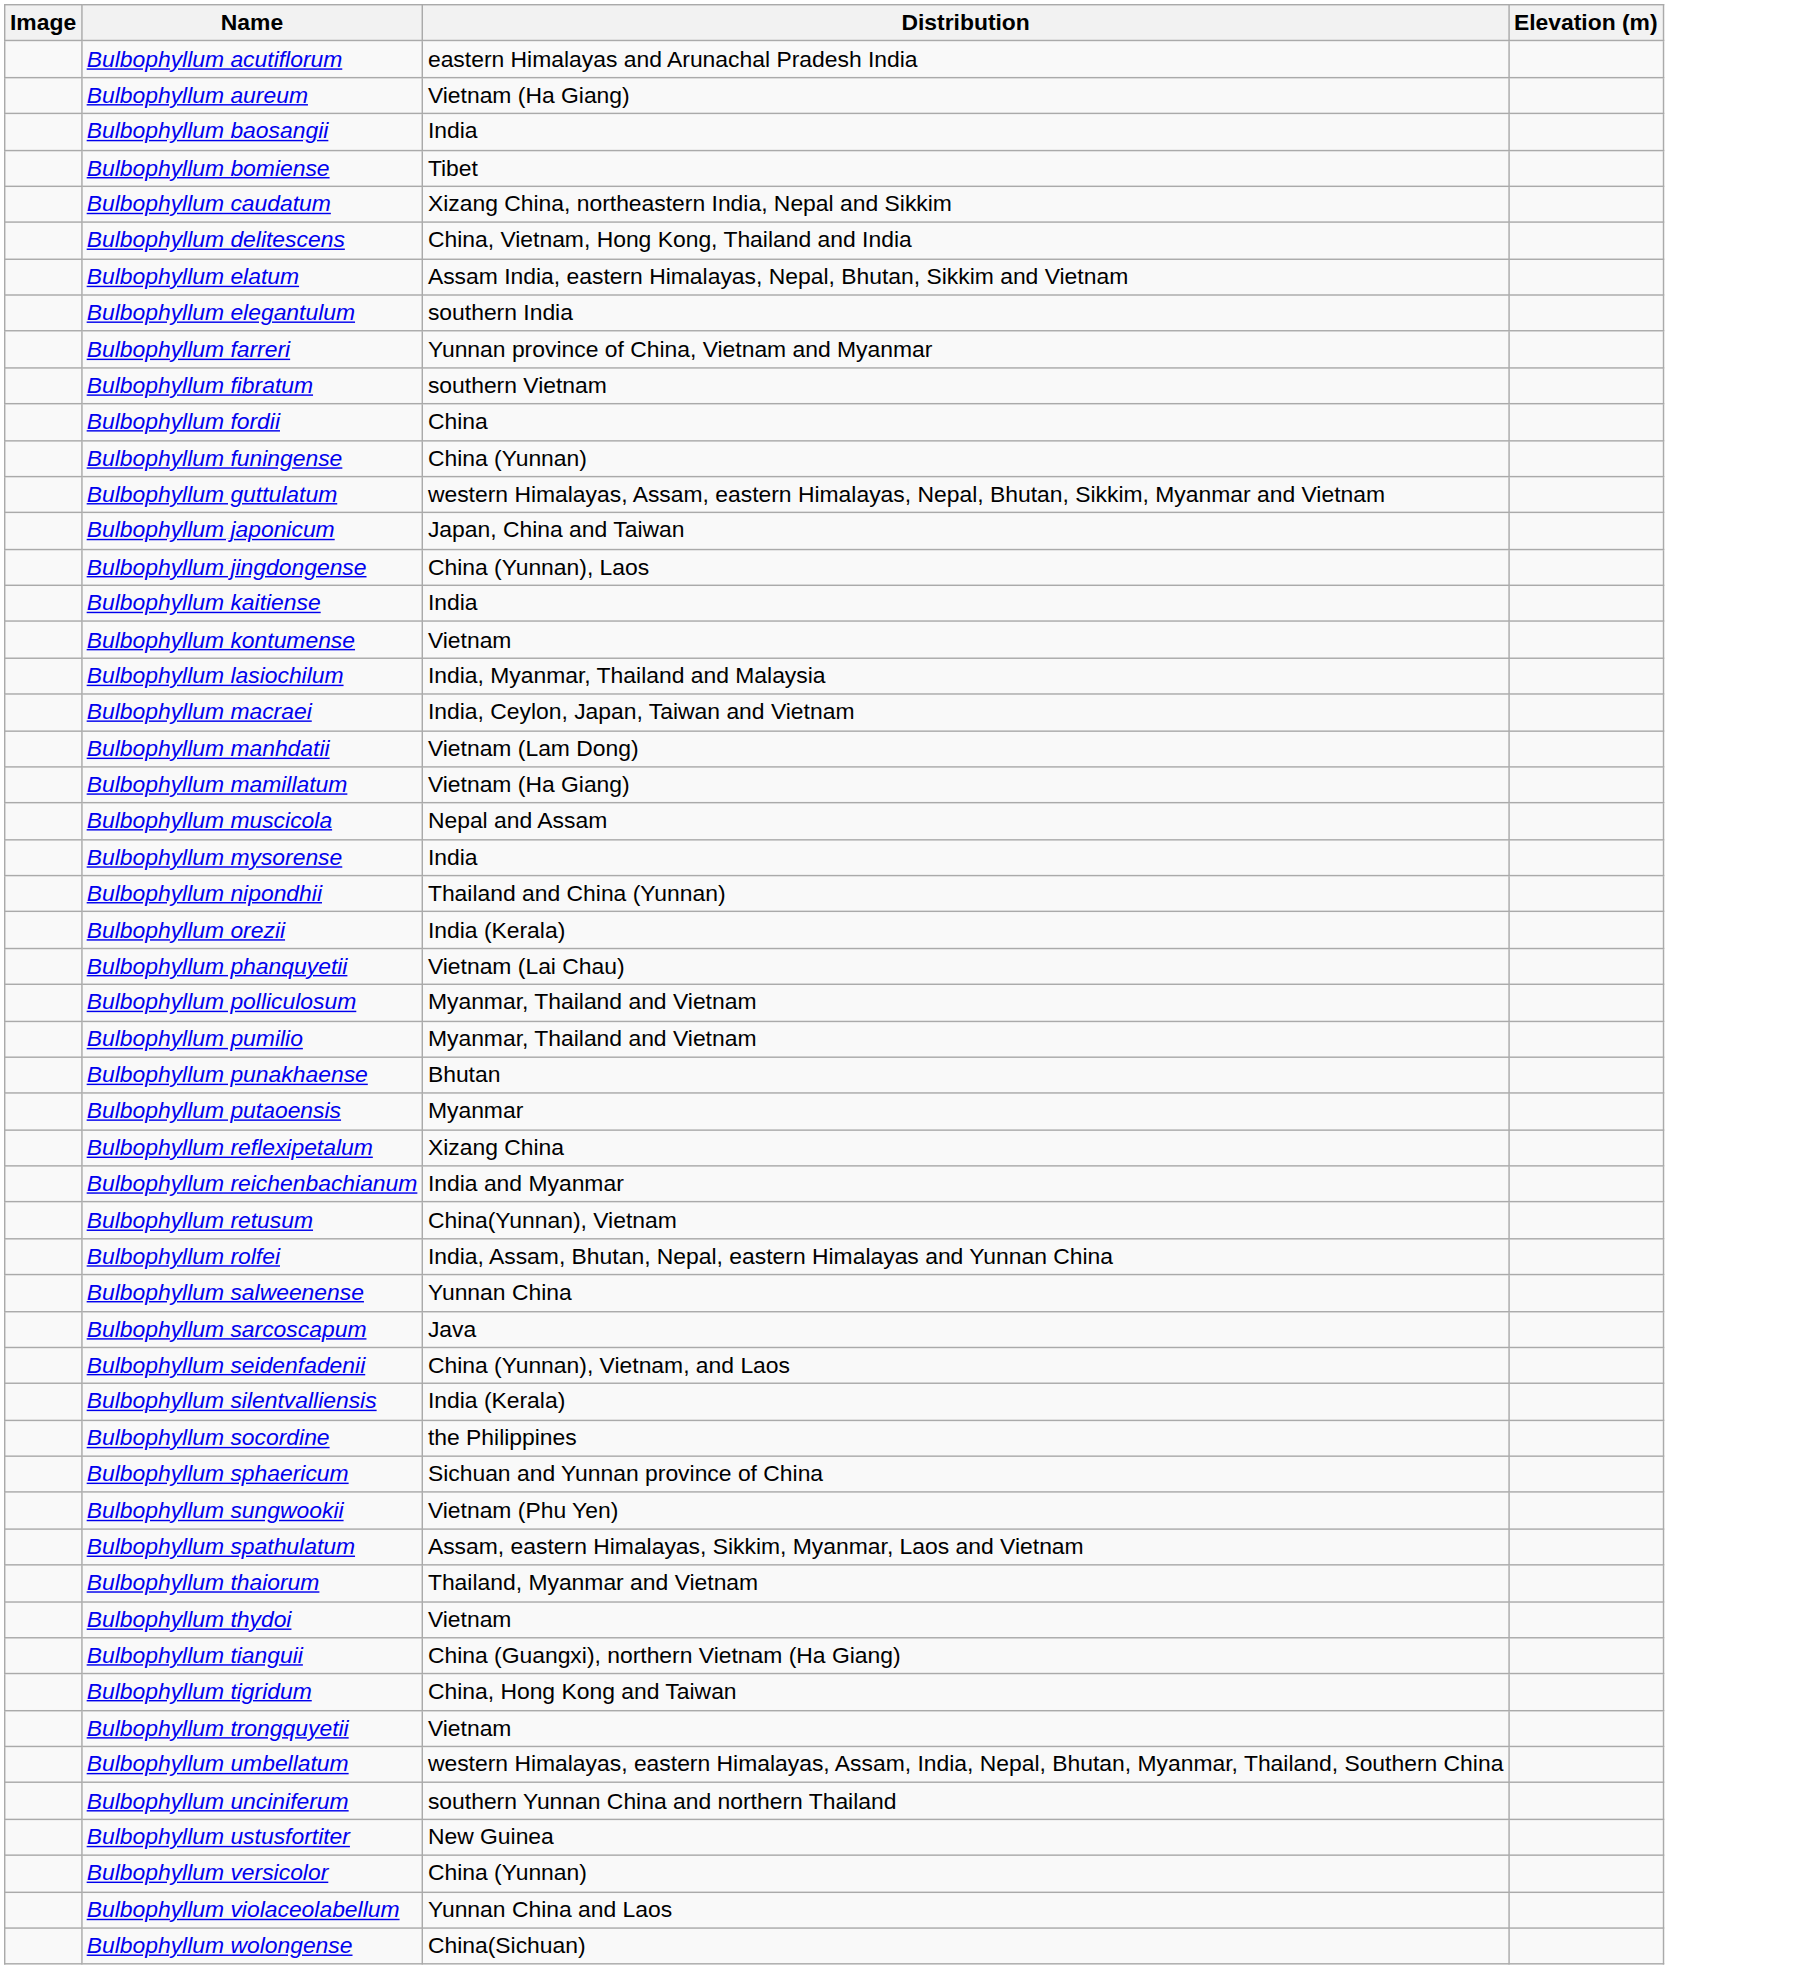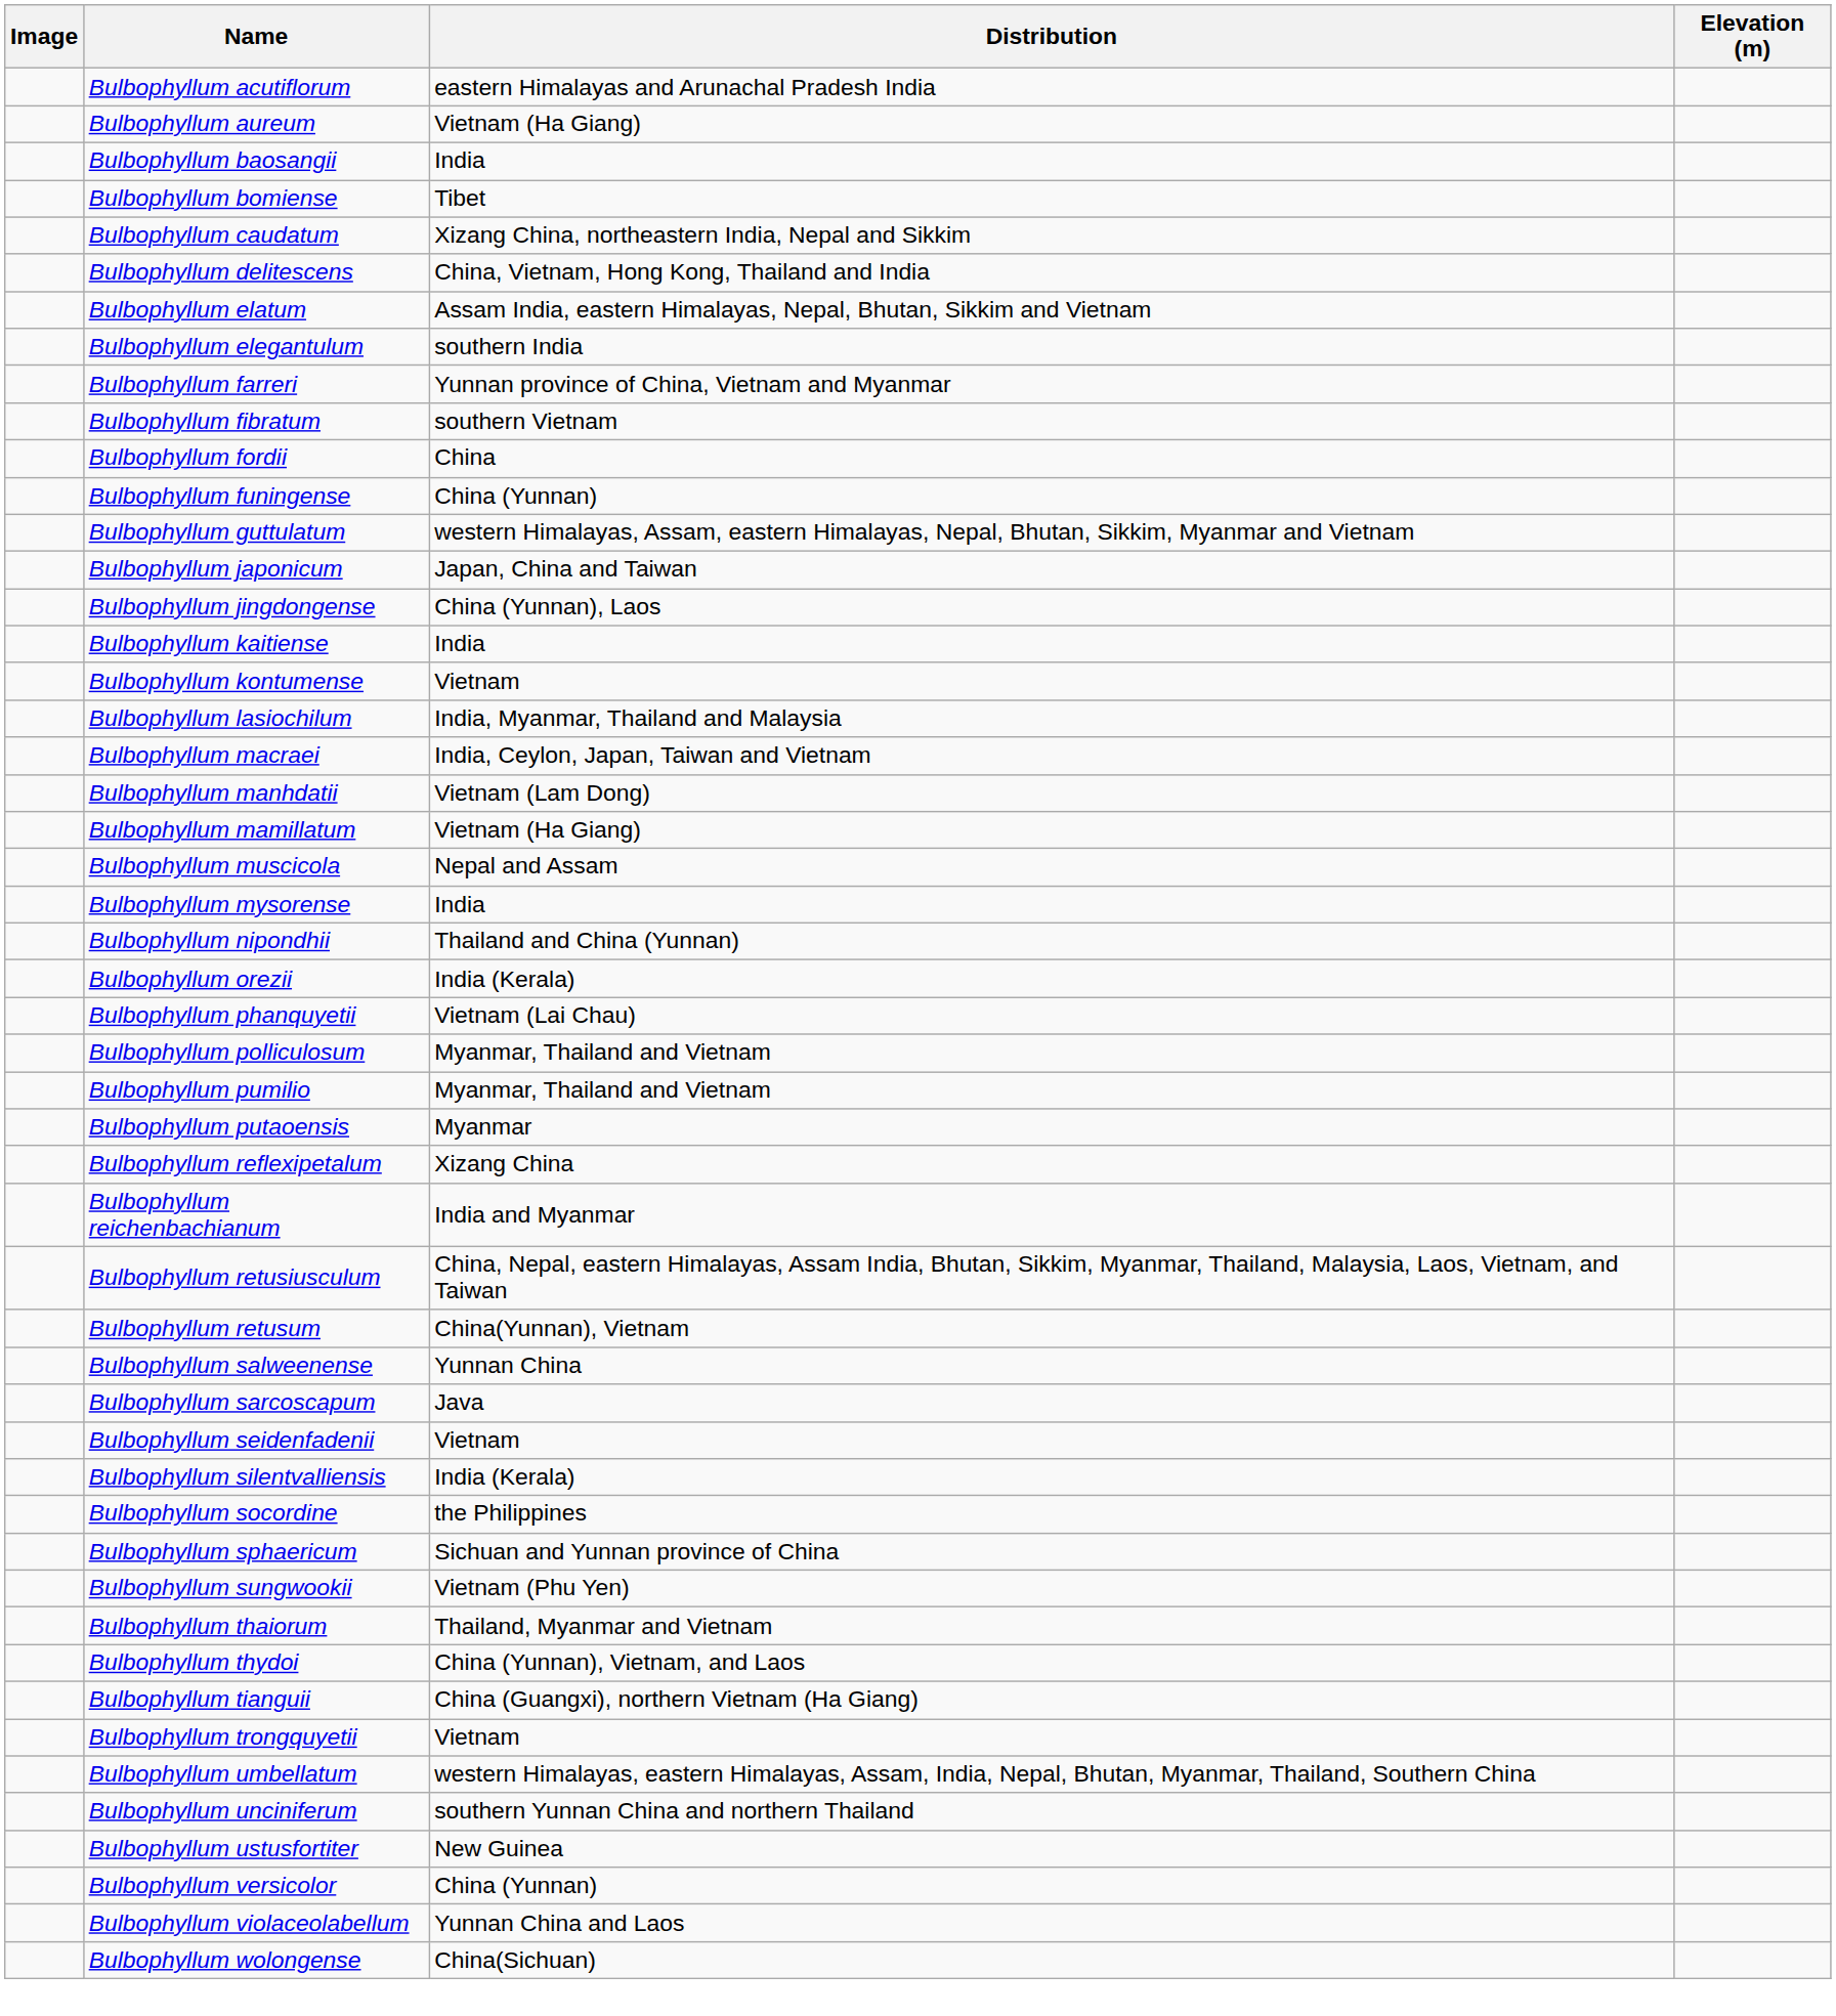- row: Bulbophyllum punakhaense | Bhutan
+ row: Bulbophyllum retusiusculum | China, Nepal, eastern Himalayas, Assam India, Bhutan, Sikkim, Myanmar, Thailand, Malaysia, Laos, Vietnam, and Taiwan
- row: Bulbophyllum rolfei | India, Assam, Bhutan, Nepal, eastern Himalayas and Yunnan China
Bulbophyllum seidenfadenii | Distribution: China (Yunnan), Vietnam, and Laos -> Vietnam
- row: Bulbophyllum spathulatum | Assam, eastern Himalayas, Sikkim, Myanmar, Laos and Vietnam
Bulbophyllum thydoi | Distribution: Vietnam -> China (Yunnan), Vietnam, and Laos
- row: Bulbophyllum tigridum | China, Hong Kong and Taiwan
